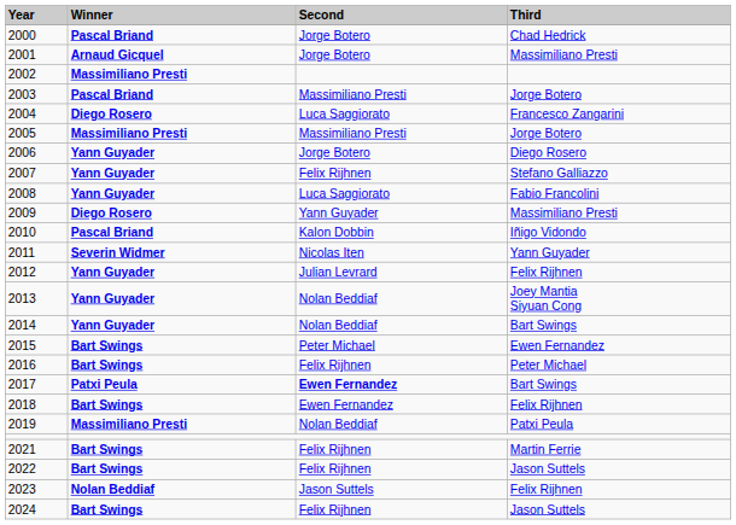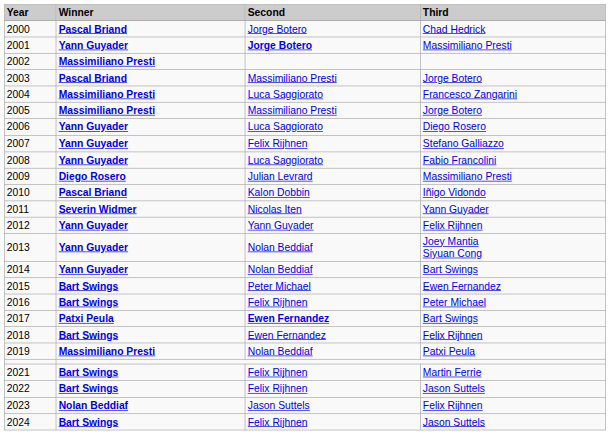2001 | Winner: Arnaud Gicquel -> Yann Guyader
2001 | Second: normal -> bold
2004 | Winner: Diego Rosero -> Massimiliano Presti
2006 | Second: Jorge Botero -> Luca Saggiorato
2009 | Second: Yann Guyader -> Julian Levrard
2012 | Second: Julian Levrard -> Yann Guyader
